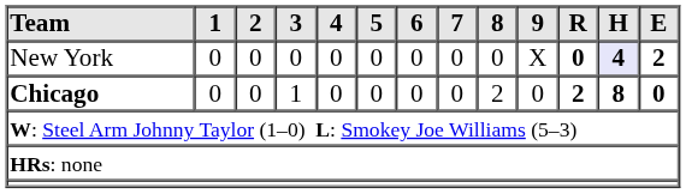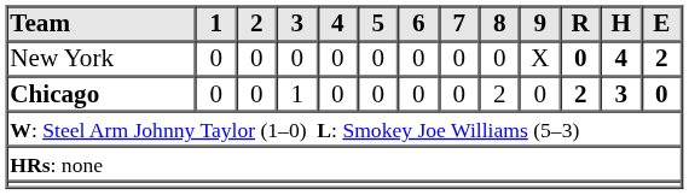New York | H: lavender background -> no background
Chicago | H: 8 -> 3
